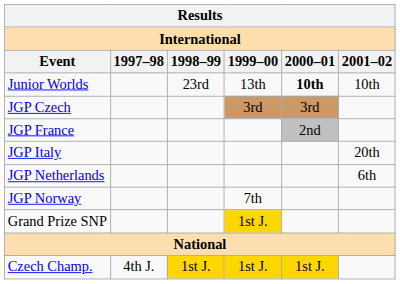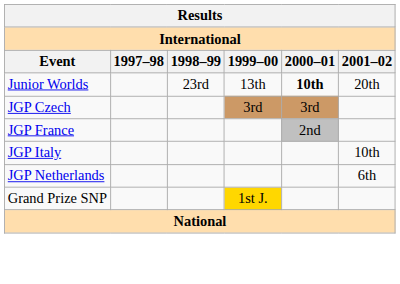Junior Worlds | 2001–02: 10th -> 20th
JGP Italy | 2001–02: 20th -> 10th
- row: JGP Norway | 7th
- row: Czech Champ. | 4th J. | 1st J. | 1st J. | 1st J.
